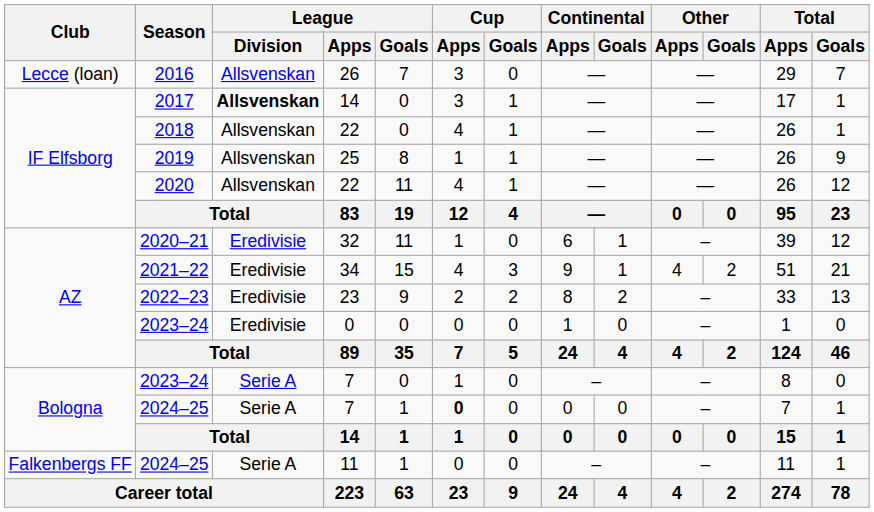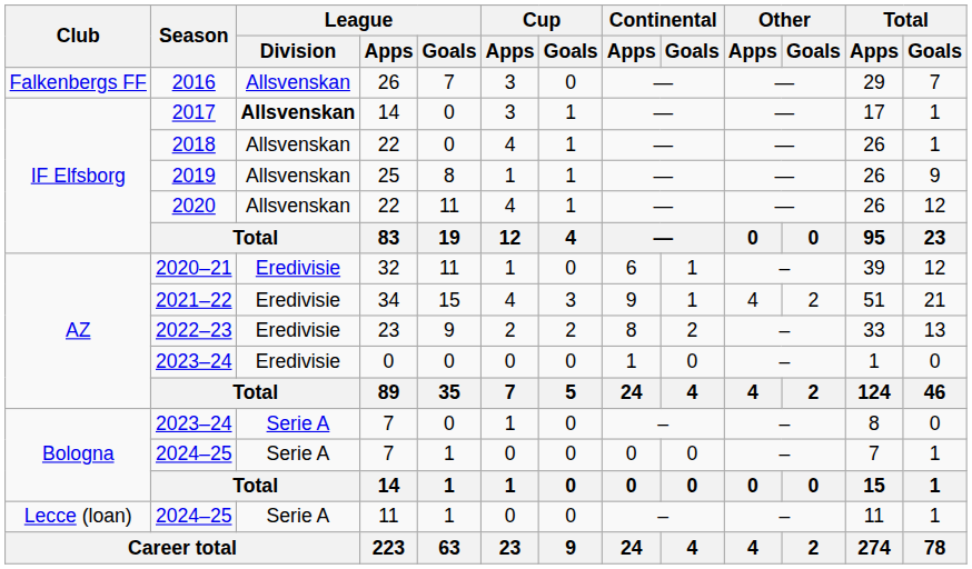2016 | Club: Lecce (loan) -> Falkenbergs FF
2024–25 / 7 | Cup / Apps: bold -> normal
2024–25 / 11 | Club: Falkenbergs FF -> Lecce (loan)
